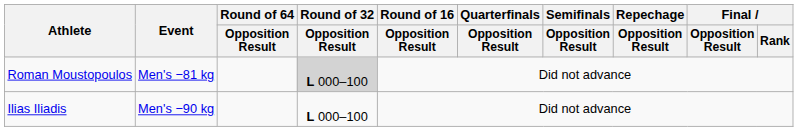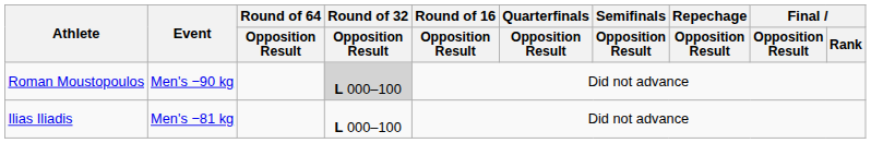Roman Moustopoulos | Event: Men's −81 kg -> Men's −90 kg
Ilias Iliadis | Event: Men's −90 kg -> Men's −81 kg
